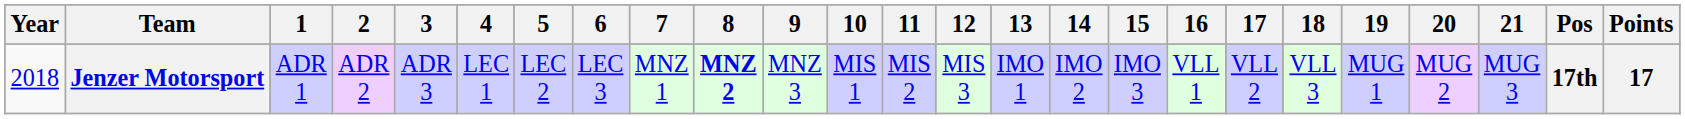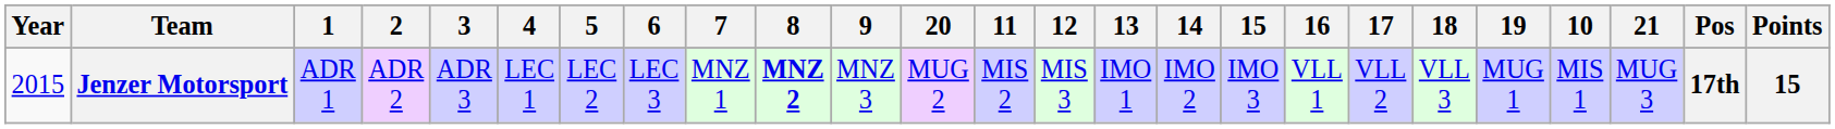columns swapped: 10 <-> 20
Jenzer Motorsport | Year: 2018 -> 2015
Jenzer Motorsport | Points: 17 -> 15
